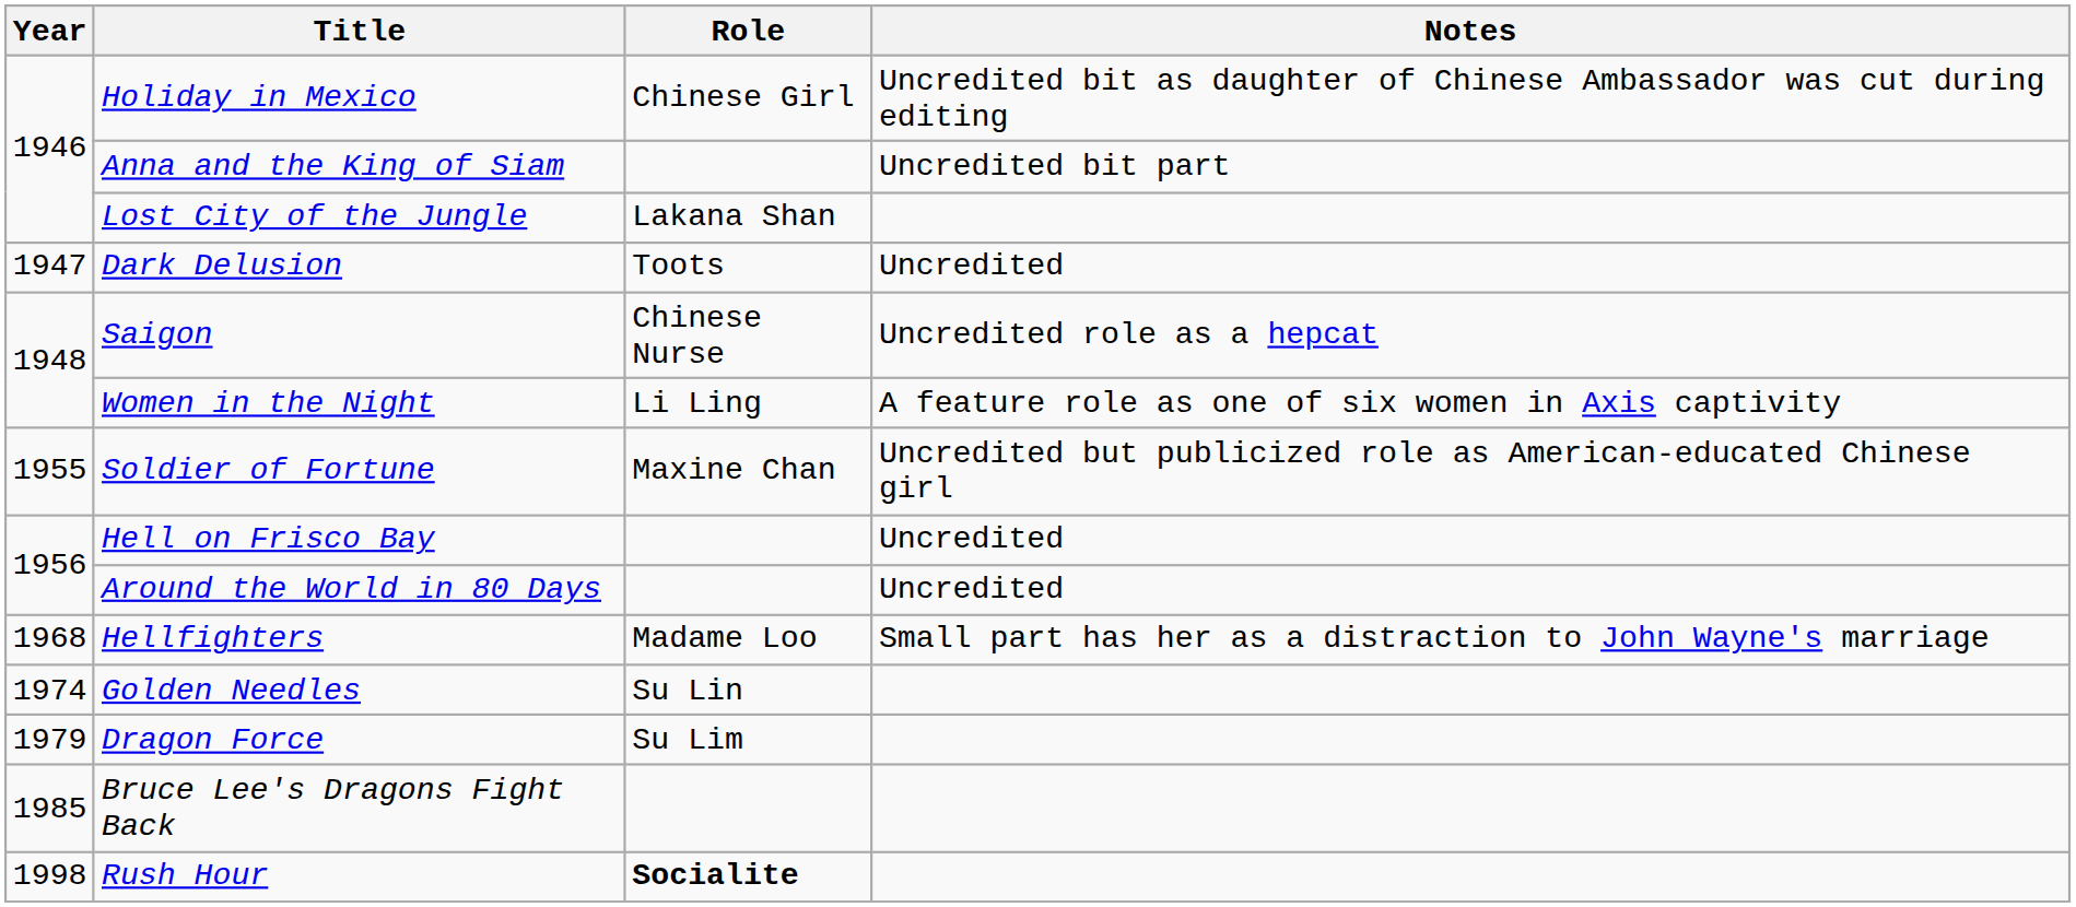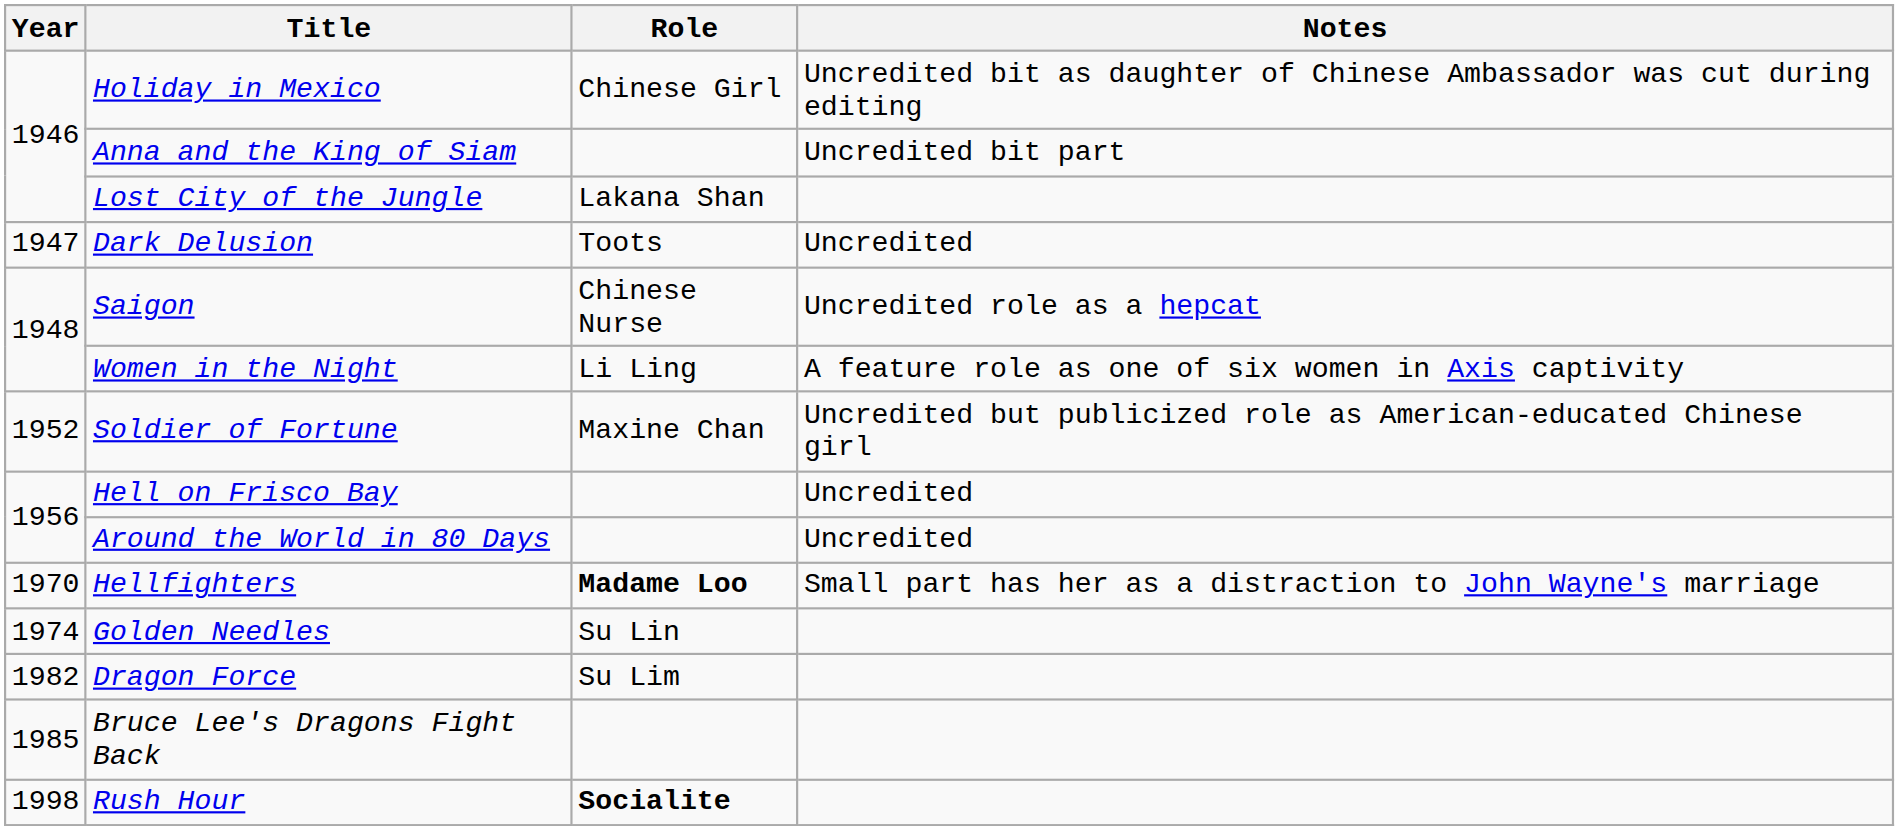Soldier of Fortune | Year: 1955 -> 1952
Hellfighters | Year: 1968 -> 1970
Hellfighters | Role: normal -> bold
Dragon Force | Year: 1979 -> 1982
